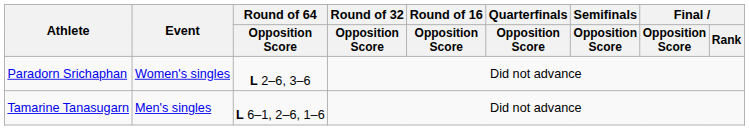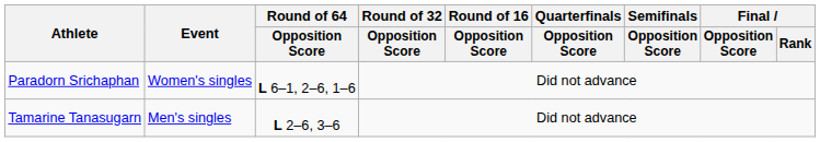Paradorn Srichaphan | Round of 64 / Opposition Score: L 2–6, 3–6 -> L 6–1, 2–6, 1–6
Tamarine Tanasugarn | Round of 64 / Opposition Score: L 6–1, 2–6, 1–6 -> L 2–6, 3–6
